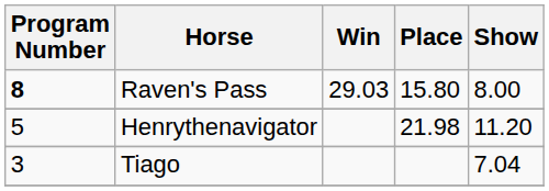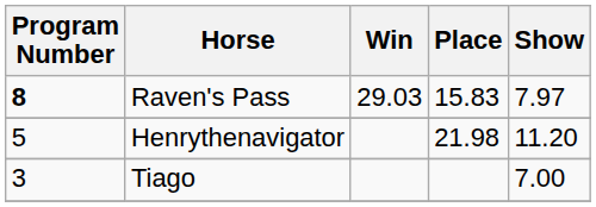Raven's Pass | Place: 15.80 -> 15.83
Raven's Pass | Show: 8.00 -> 7.97
Tiago | Show: 7.04 -> 7.00
